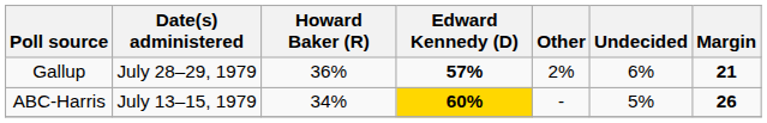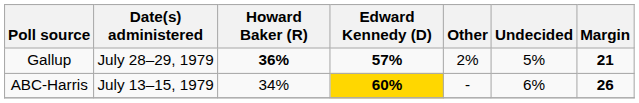Gallup | Howard Baker (R): normal -> bold
Gallup | Undecided: 6% -> 5%
ABC-Harris | Undecided: 5% -> 6%
